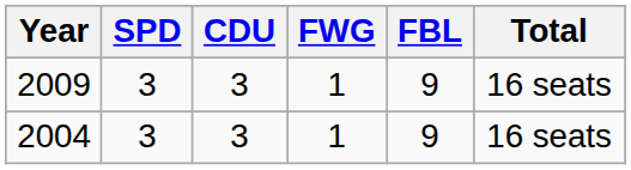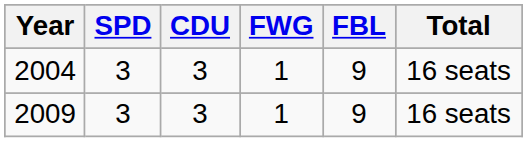rows swapped: 2009 <-> 2004
